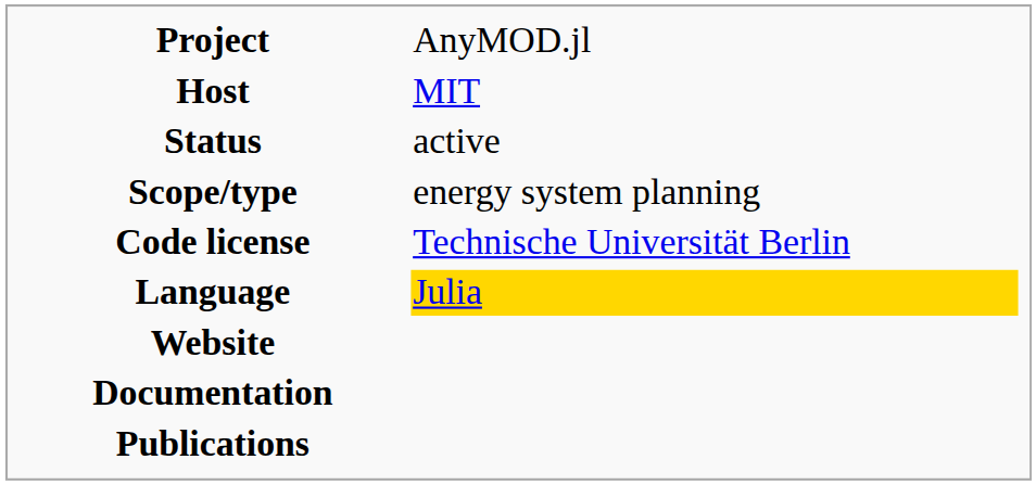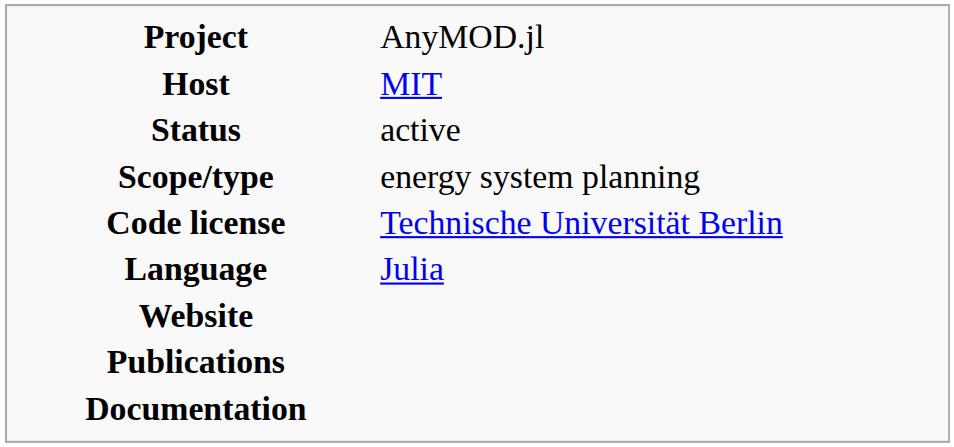Language | column 2: gold background -> no background
rows swapped: Documentation <-> Publications
